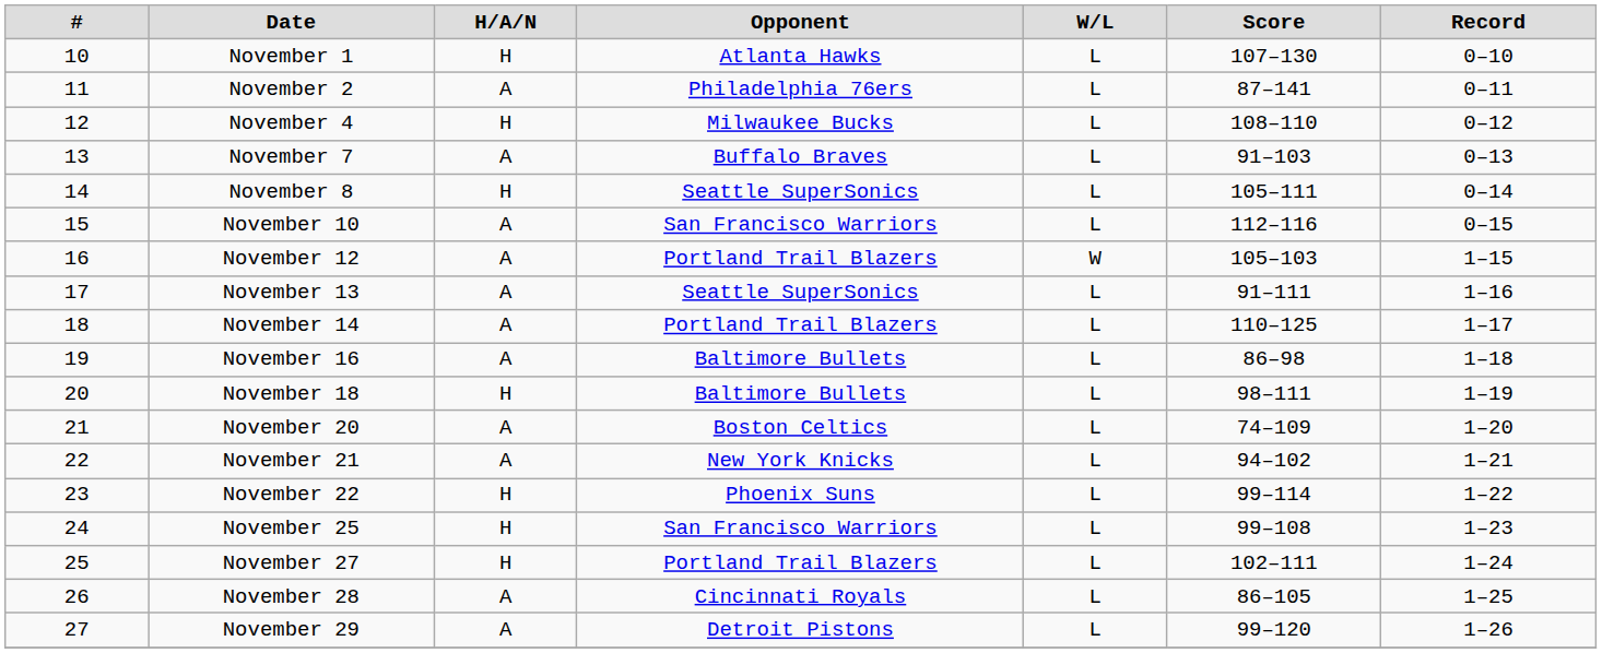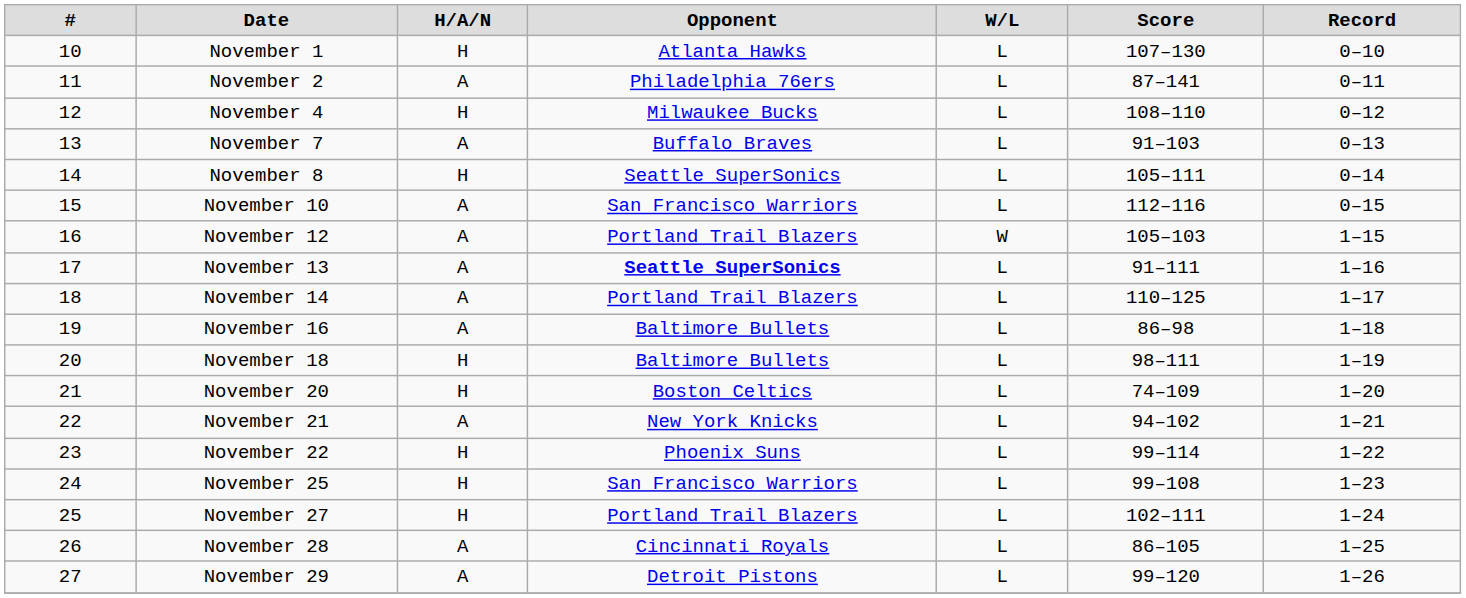November 13 | Opponent: normal -> bold
November 20 | H/A/N: A -> H
